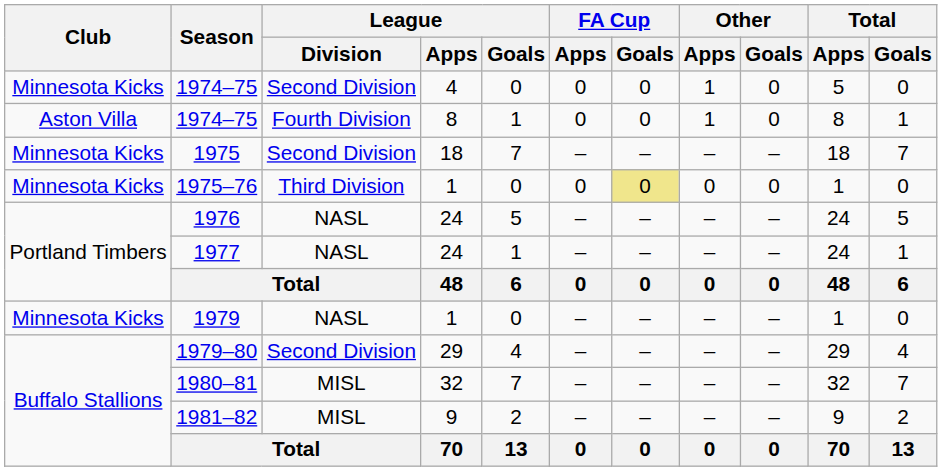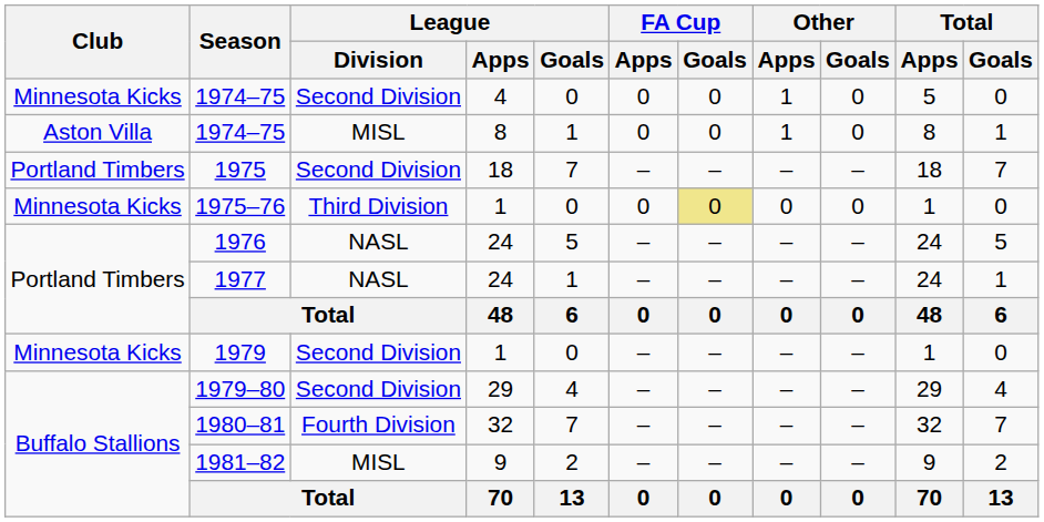1974–75 / 8 | League / Division: Fourth Division -> MISL
1975 | Club: Minnesota Kicks -> Portland Timbers
1979 | League / Division: NASL -> Second Division
1980–81 | League / Division: MISL -> Fourth Division
